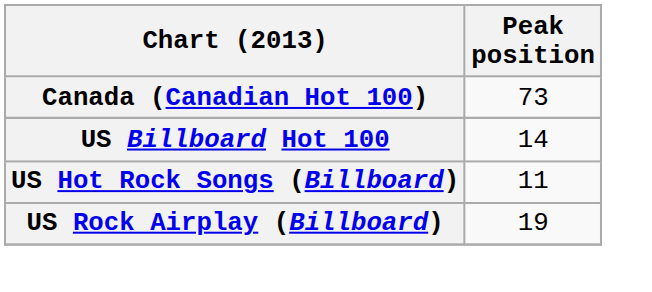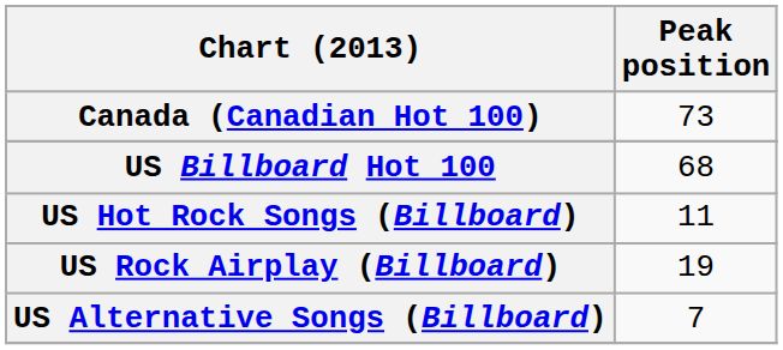US Billboard Hot 100 | Peak position: 14 -> 68
+ row: US Alternative Songs (Billboard) | 7
